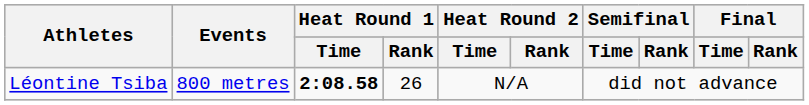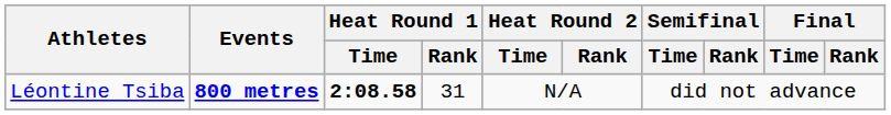Léontine Tsiba | Events: normal -> bold
Léontine Tsiba | Heat Round 1 / Rank: 26 -> 31
